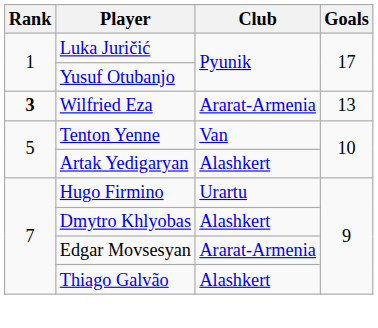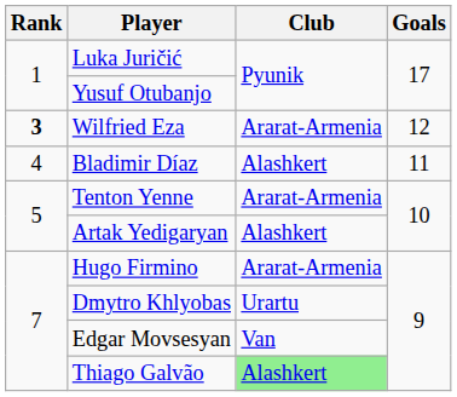Wilfried Eza | Goals: 13 -> 12
+ row: 4 | Bladimir Díaz | Alashkert | 11
Tenton Yenne | Club: Van -> Ararat-Armenia
Hugo Firmino | Club: Urartu -> Ararat-Armenia
Dmytro Khlyobas | Club: Alashkert -> Urartu
Edgar Movsesyan | Club: Ararat-Armenia -> Van
Thiago Galvão | Club: no background -> lightgreen background
